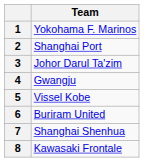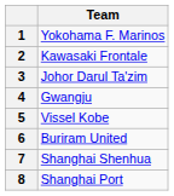2 | Team: Shanghai Port -> Kawasaki Frontale
8 | Team: Kawasaki Frontale -> Shanghai Port
